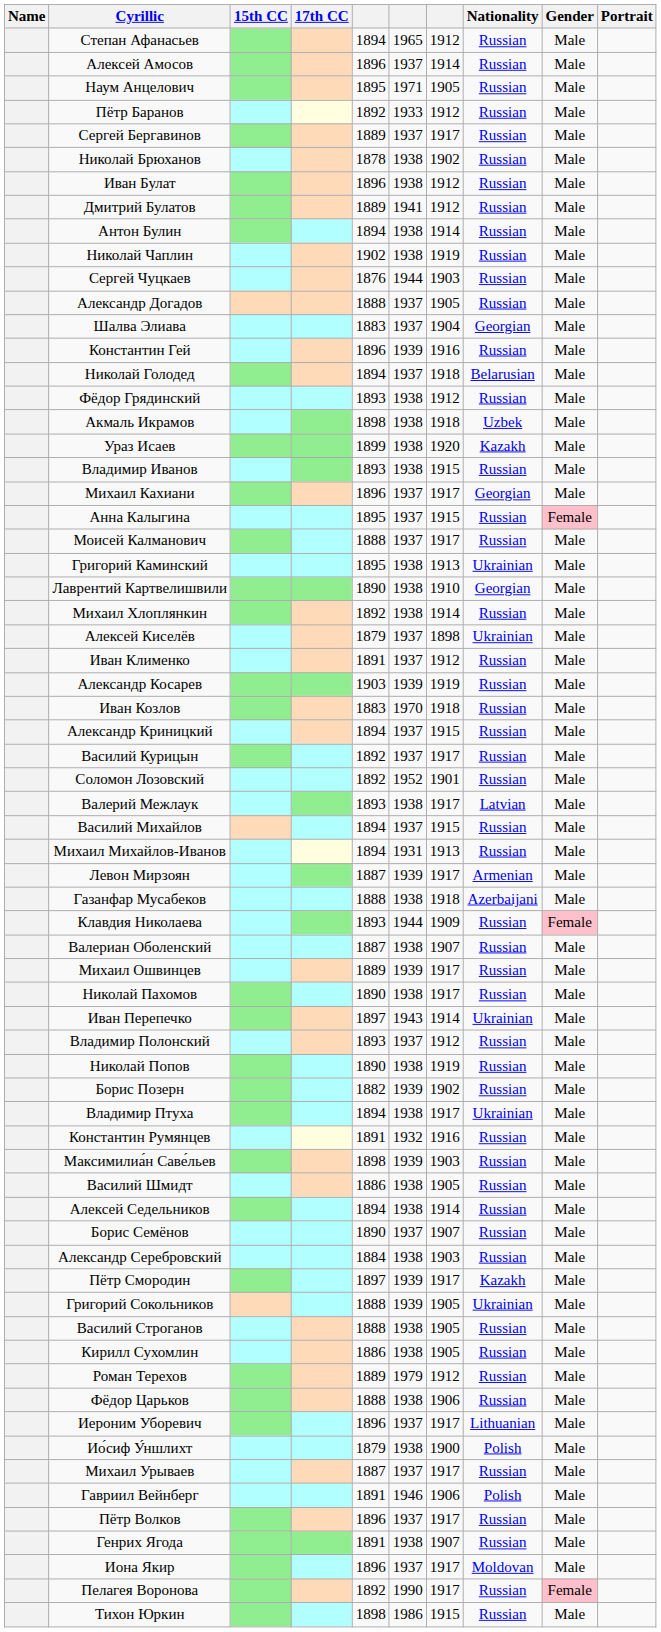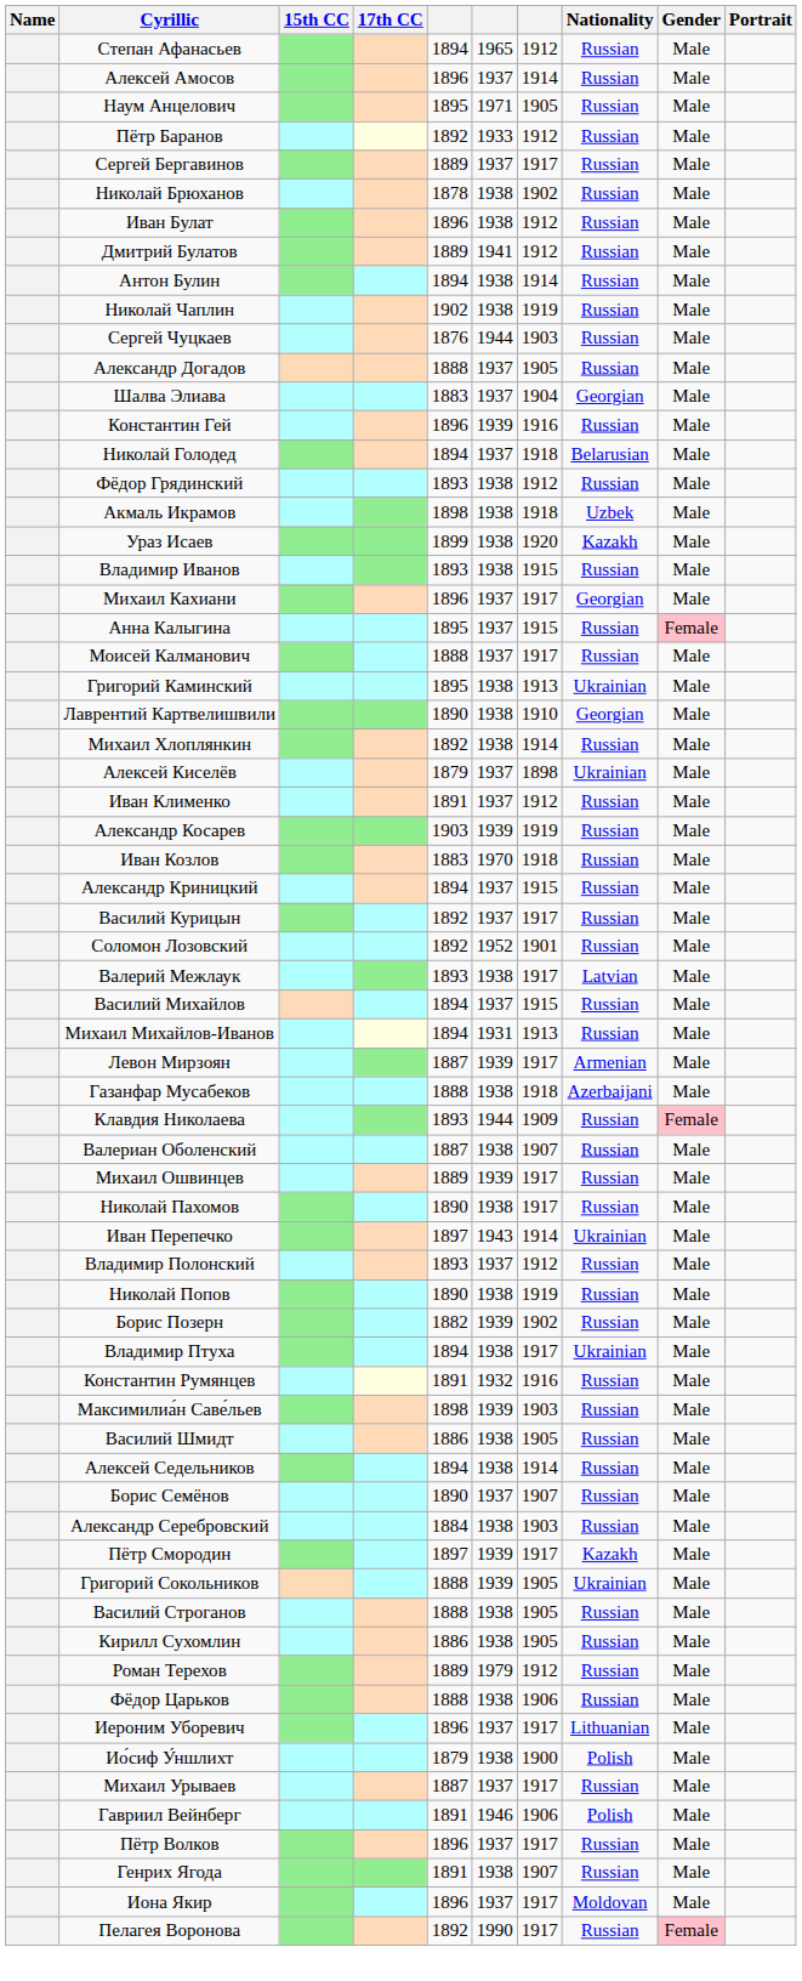- row: Тихон Юркин | 1898 | 1986 | 1915 | Russian | Male
